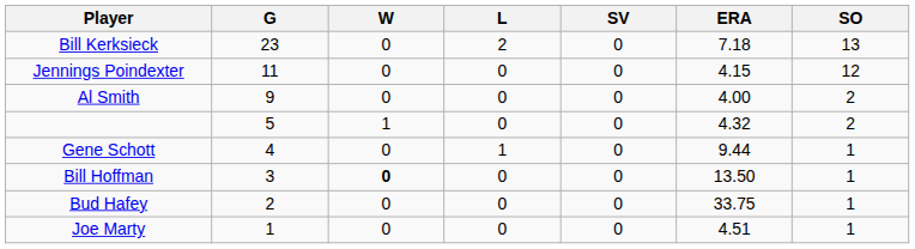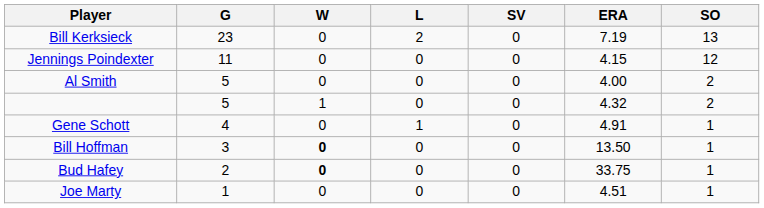Bill Kerksieck | ERA: 7.18 -> 7.19
Al Smith | G: 9 -> 5
Gene Schott | ERA: 9.44 -> 4.91
Bud Hafey | W: normal -> bold
